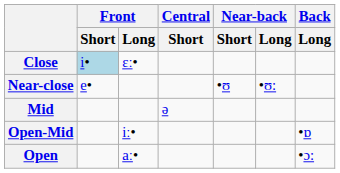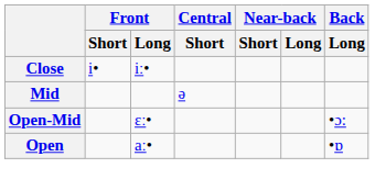Close | Front / Short: lightblue background -> no background
Close | Front / Long: ɛː• -> iː•
- row: Near-close | e• | •ʊ | •ʊ:
Open-Mid | Front / Long: iː• -> ɛː•
Open-Mid | Back / Long: •ɒ -> •ɔ:
Open | Back / Long: •ɔ: -> •ɒ
